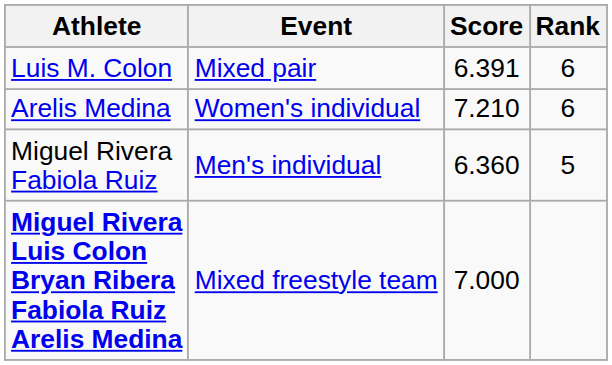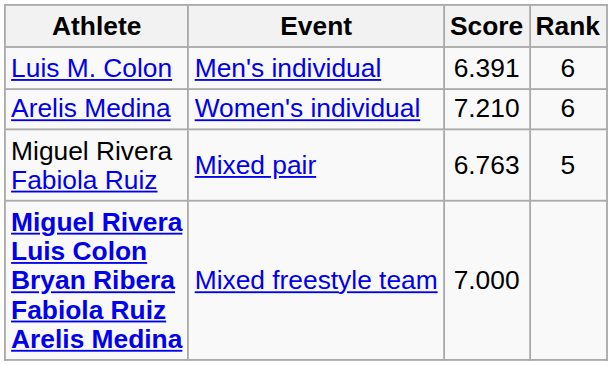Luis M. Colon | Event: Mixed pair -> Men's individual
Miguel Rivera Fabiola Ruiz | Event: Men's individual -> Mixed pair
Miguel Rivera Fabiola Ruiz | Score: 6.360 -> 6.763
